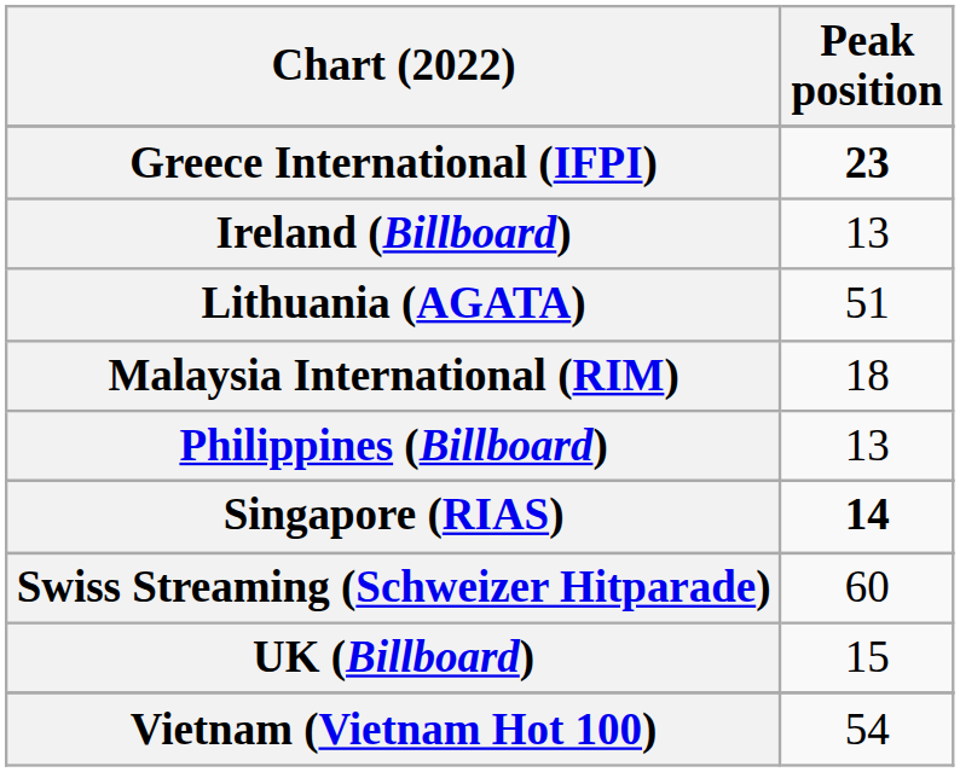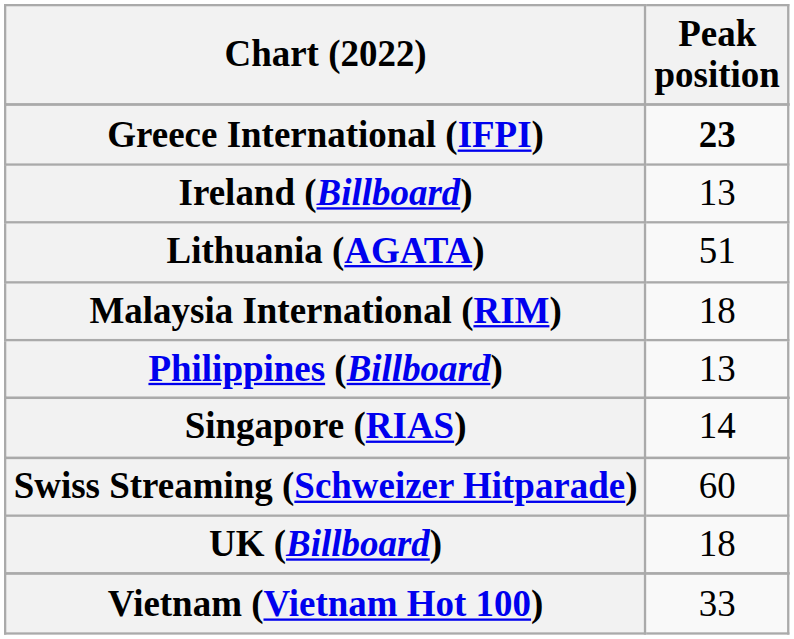Singapore (RIAS) | Peak position: bold -> normal
UK (Billboard) | Peak position: 15 -> 18
Vietnam (Vietnam Hot 100) | Peak position: 54 -> 33
